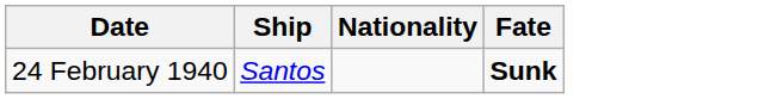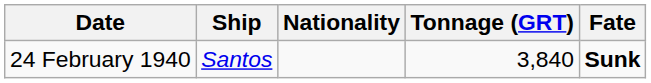+ column: Tonnage (GRT) | 3,840
